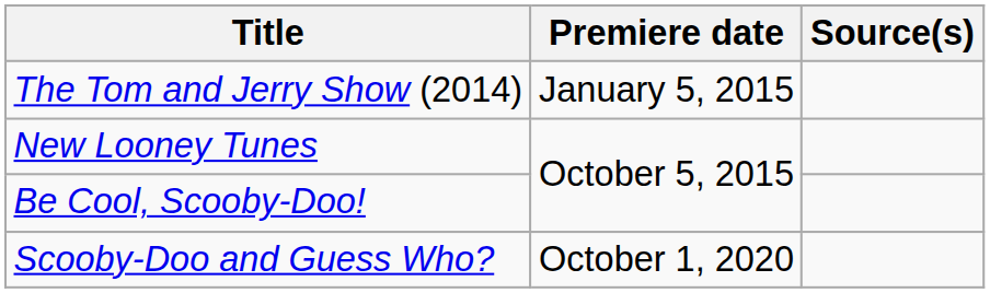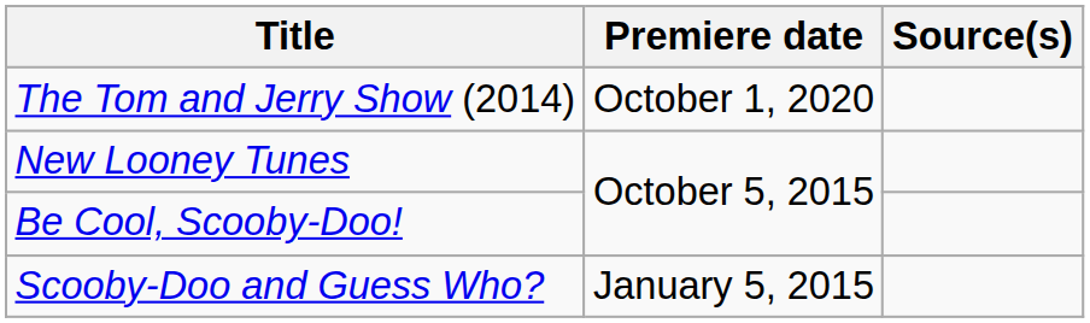The Tom and Jerry Show (2014) | Premiere date: January 5, 2015 -> October 1, 2020
Scooby-Doo and Guess Who? | Premiere date: October 1, 2020 -> January 5, 2015
